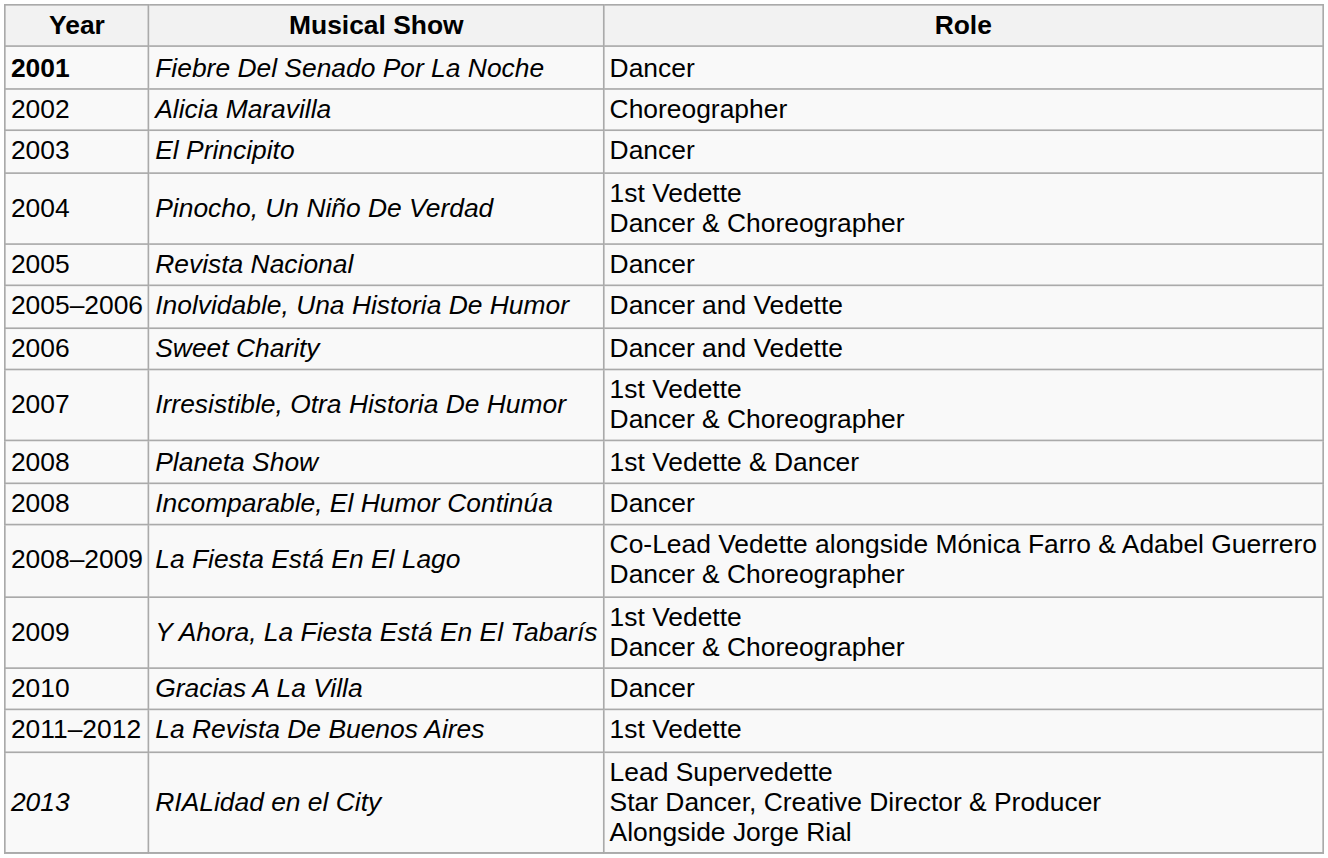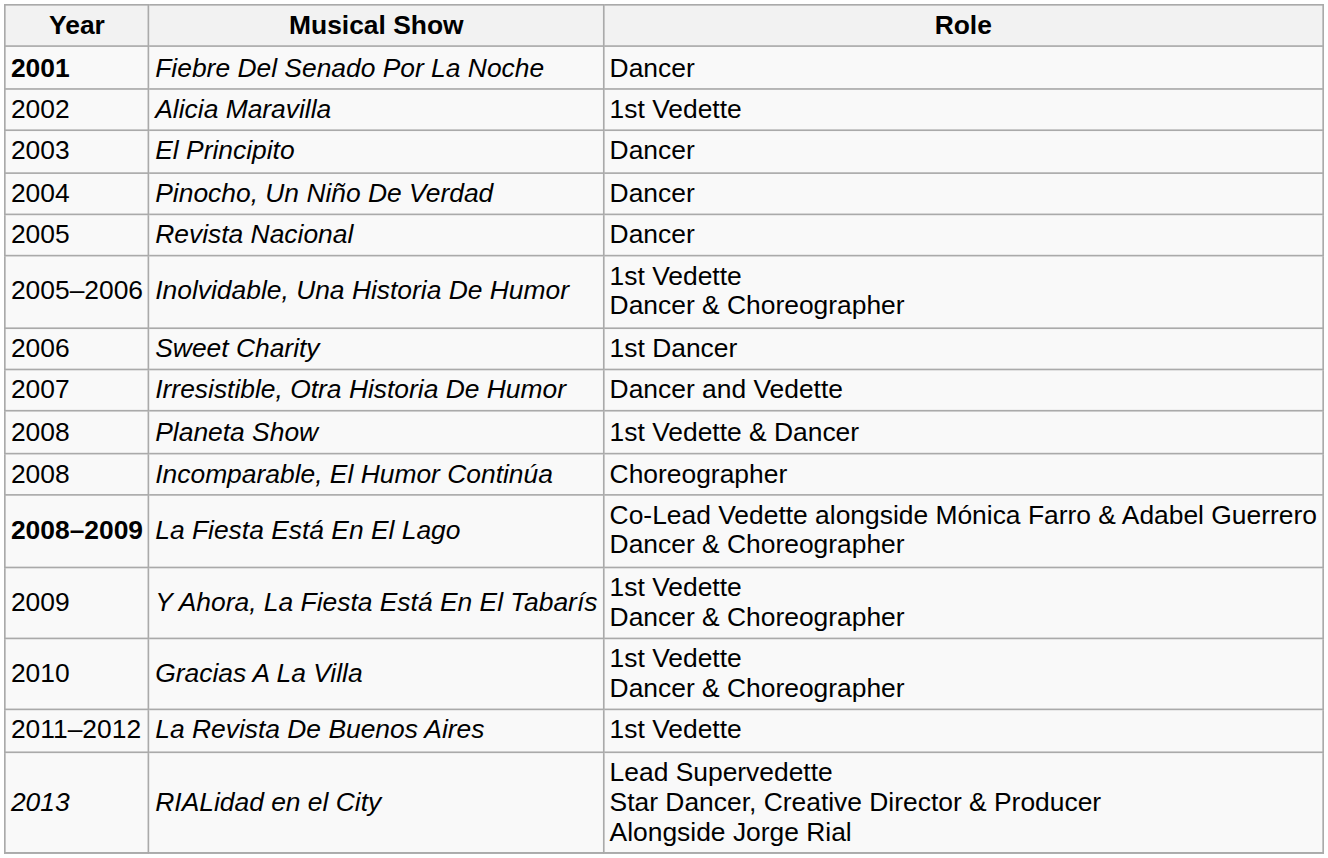Alicia Maravilla | Role: Choreographer -> 1st Vedette
Pinocho, Un Niño De Verdad | Role: 1st Vedette Dancer & Choreographer -> Dancer
Inolvidable, Una Historia De Humor | Role: Dancer and Vedette -> 1st Vedette Dancer & Choreographer
Sweet Charity | Role: Dancer and Vedette -> 1st Dancer
Irresistible, Otra Historia De Humor | Role: 1st Vedette Dancer & Choreographer -> Dancer and Vedette
Incomparable, El Humor Continúa | Role: Dancer -> Choreographer
La Fiesta Está En El Lago | Year: normal -> bold
Gracias A La Villa | Role: Dancer -> 1st Vedette Dancer & Choreographer
